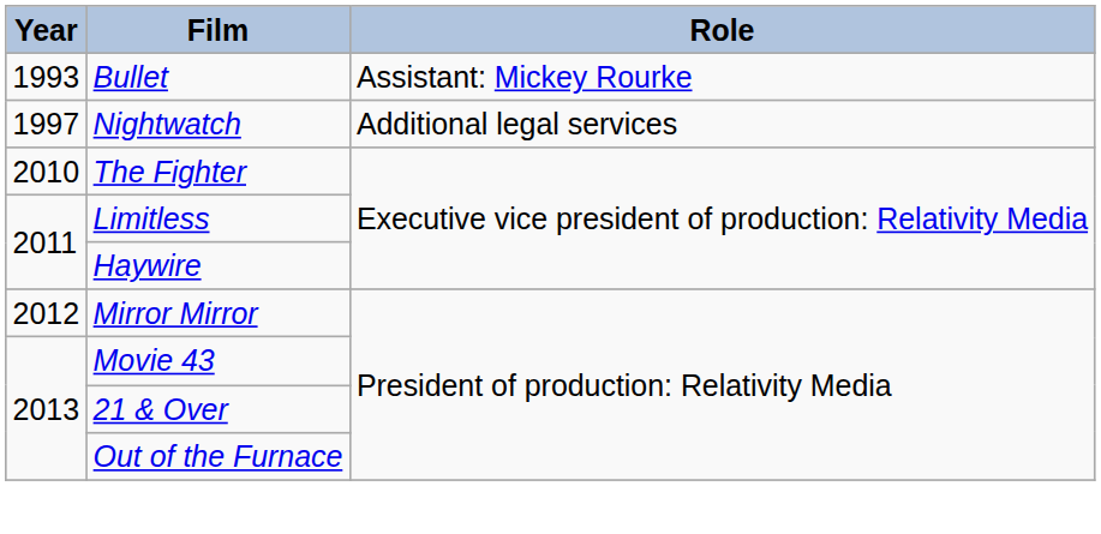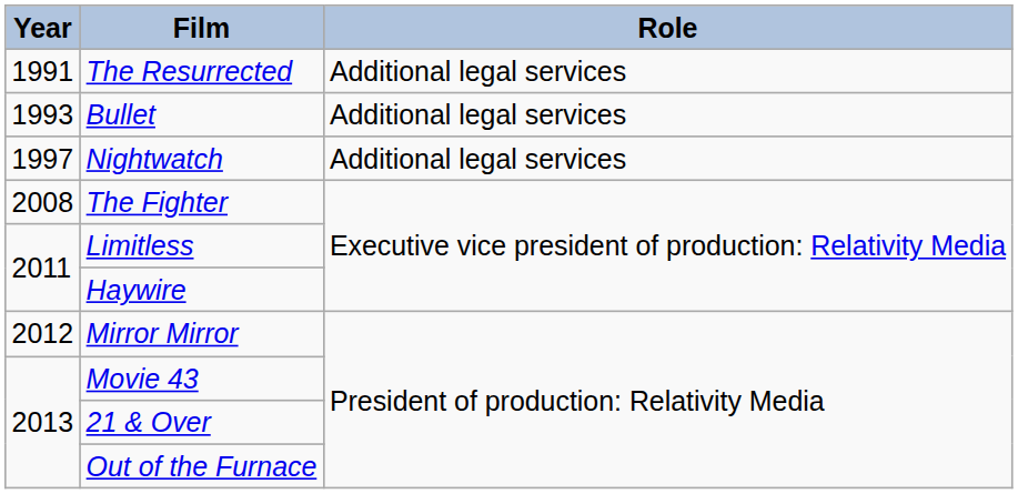+ row: 1991 | The Resurrected | Additional legal services
Bullet | Role: Assistant: Mickey Rourke -> Additional legal services
The Fighter | Year: 2010 -> 2008
